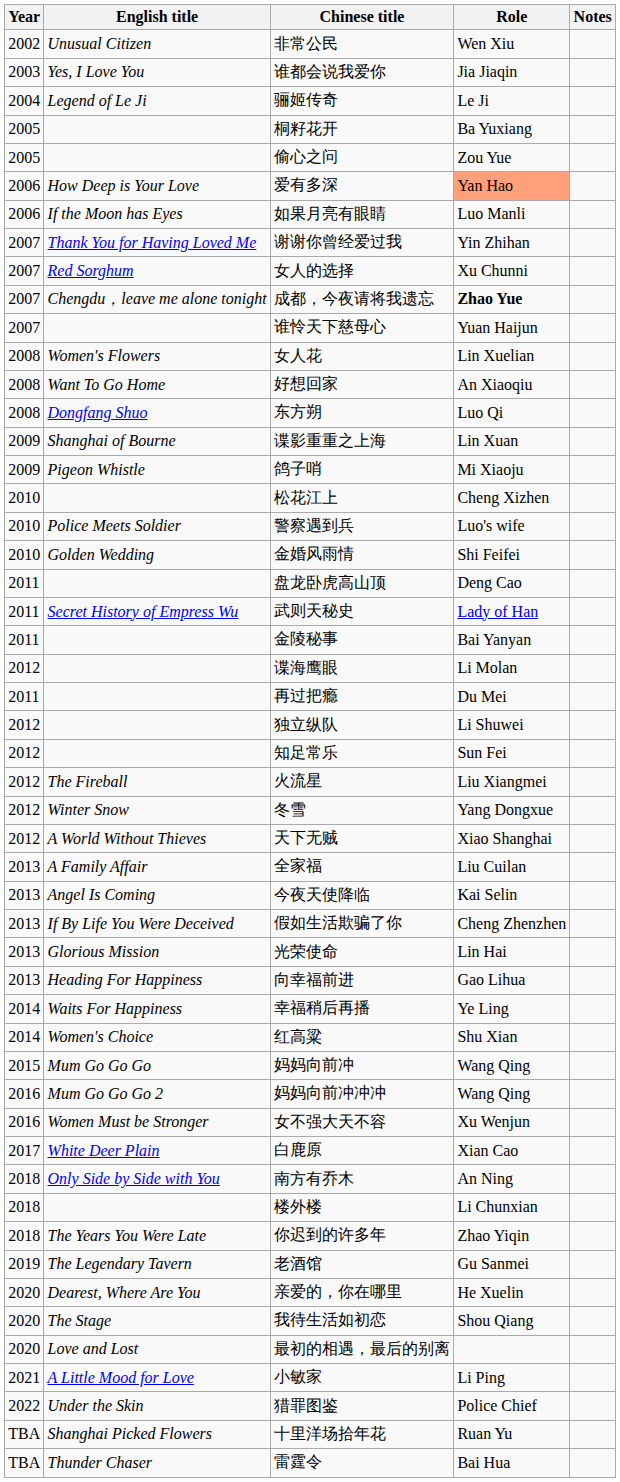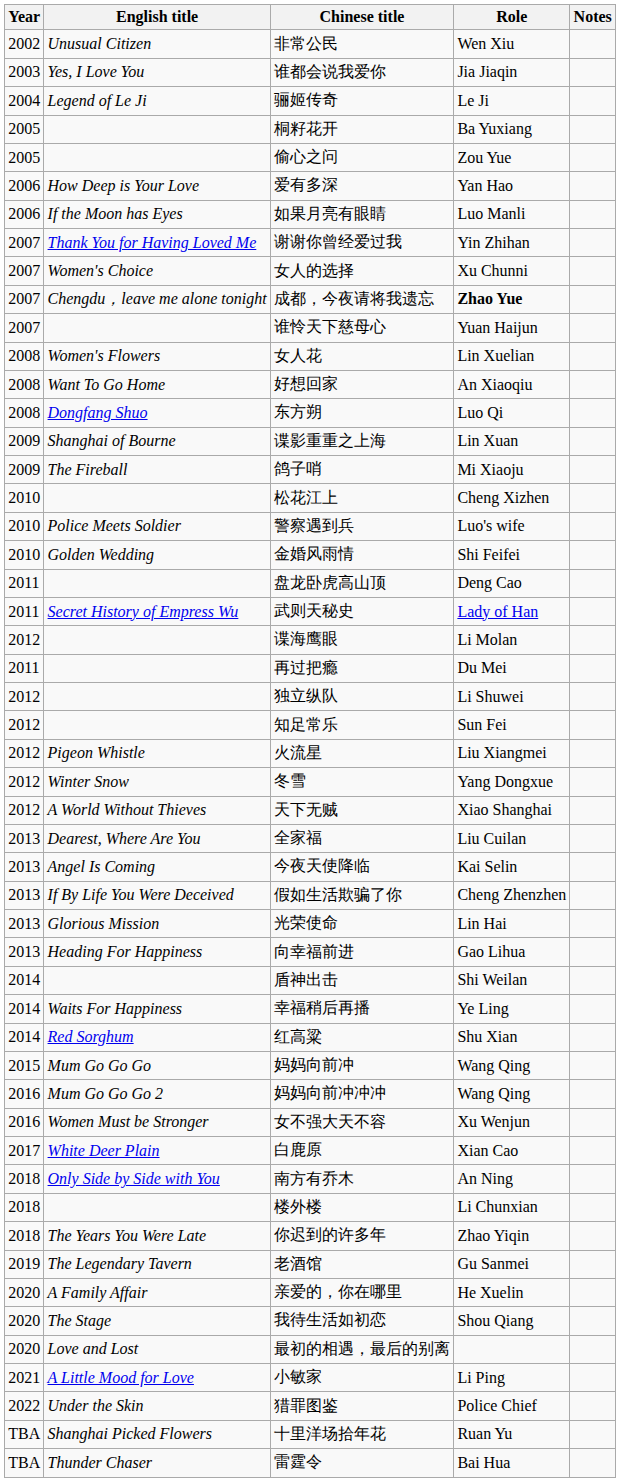爱有多深 | Role: lightsalmon background -> no background
女人的选择 | English title: Red Sorghum -> Women's Choice
鸽子哨 | English title: Pigeon Whistle -> The Fireball
- row: 2011 | 金陵秘事 | Bai Yanyan
火流星 | English title: The Fireball -> Pigeon Whistle
全家福 | English title: A Family Affair -> Dearest, Where Are You
+ row: 2014 | 盾神出击 | Shi Weilan
红高粱 | English title: Women's Choice -> Red Sorghum
亲爱的，你在哪里 | English title: Dearest, Where Are You -> A Family Affair
